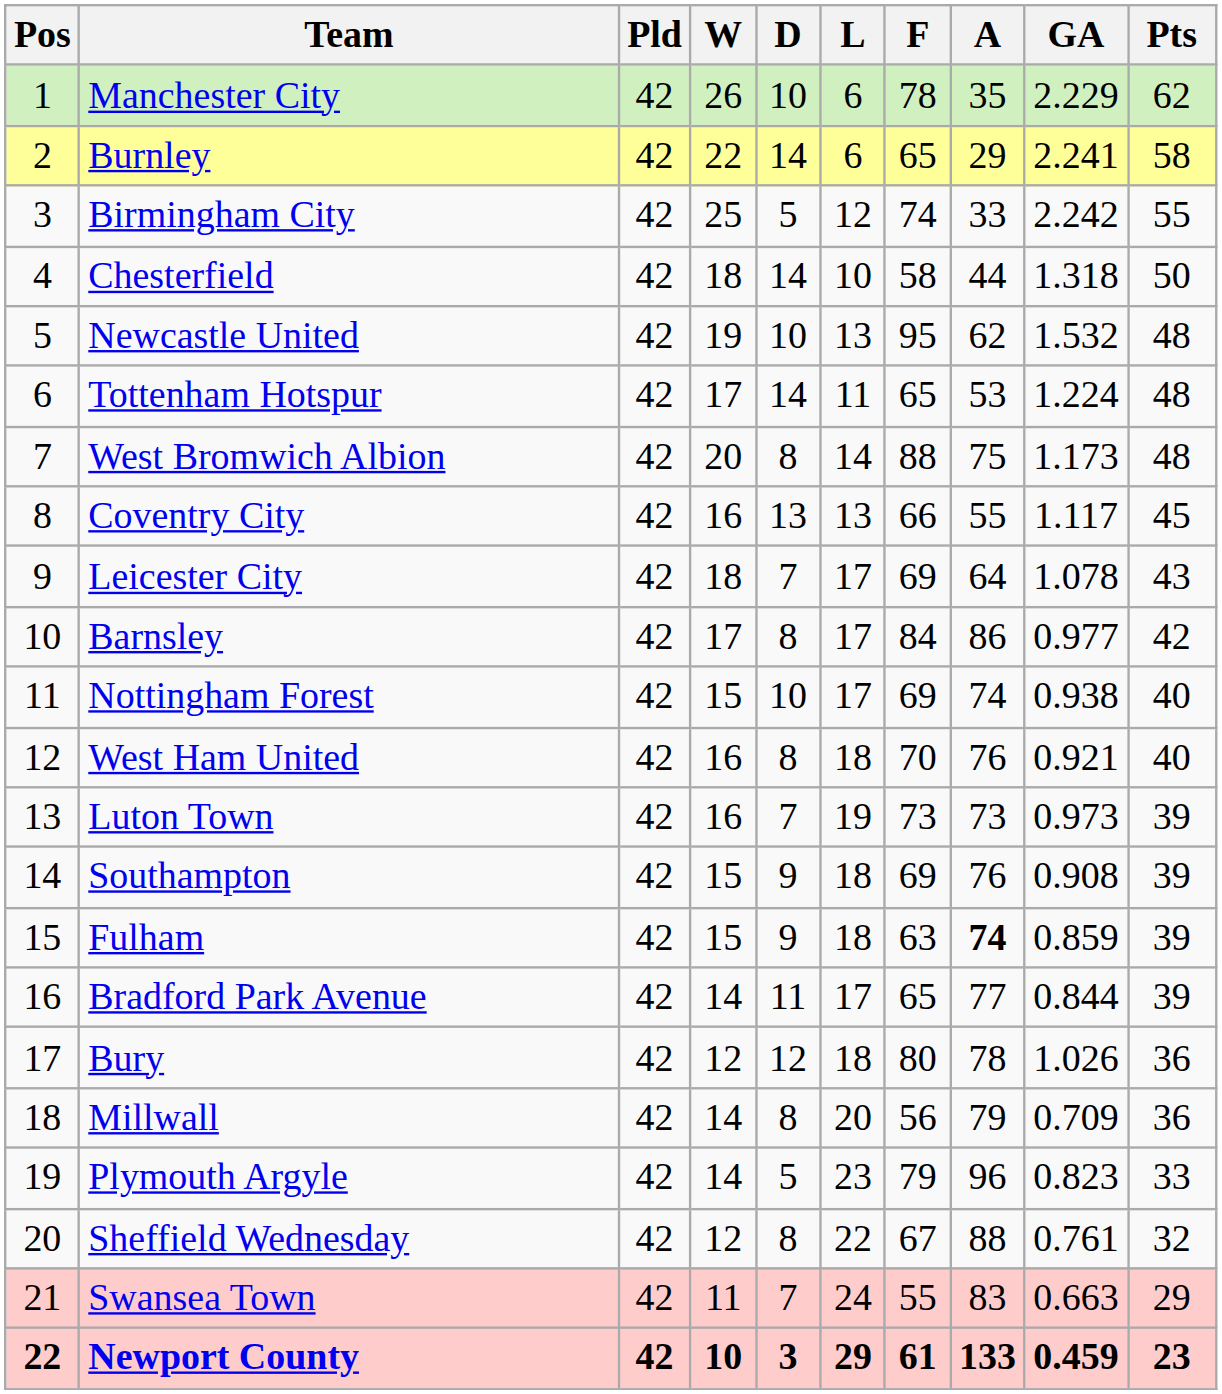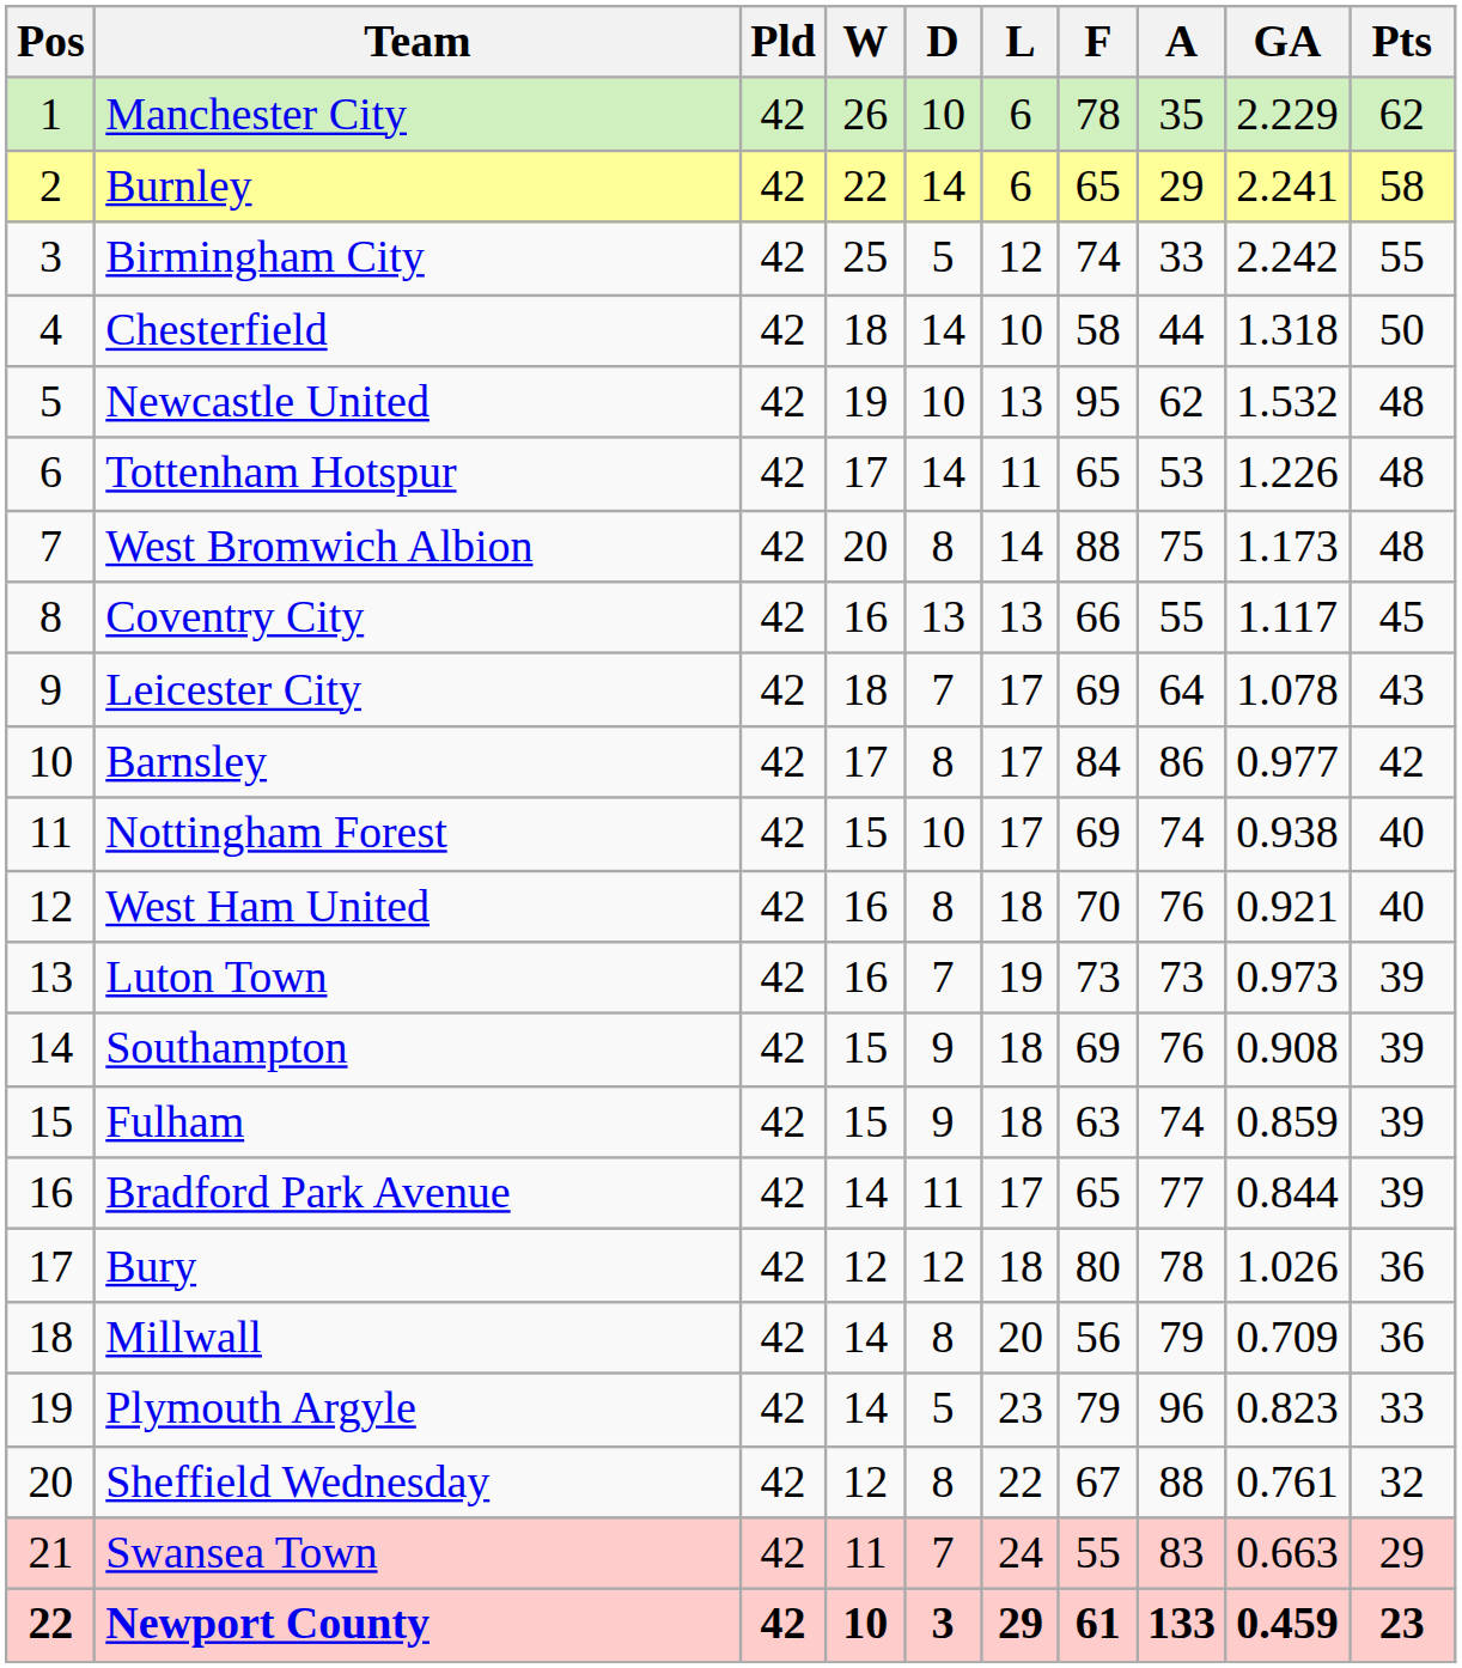Tottenham Hotspur | GA: 1.224 -> 1.226
Fulham | A: bold -> normal
